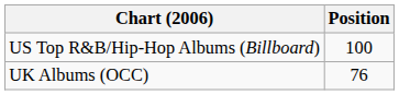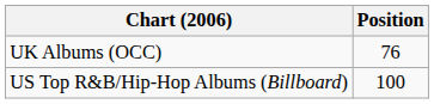rows swapped: UK Albums (OCC) <-> US Top R&B/Hip-Hop Albums (Billboard)
